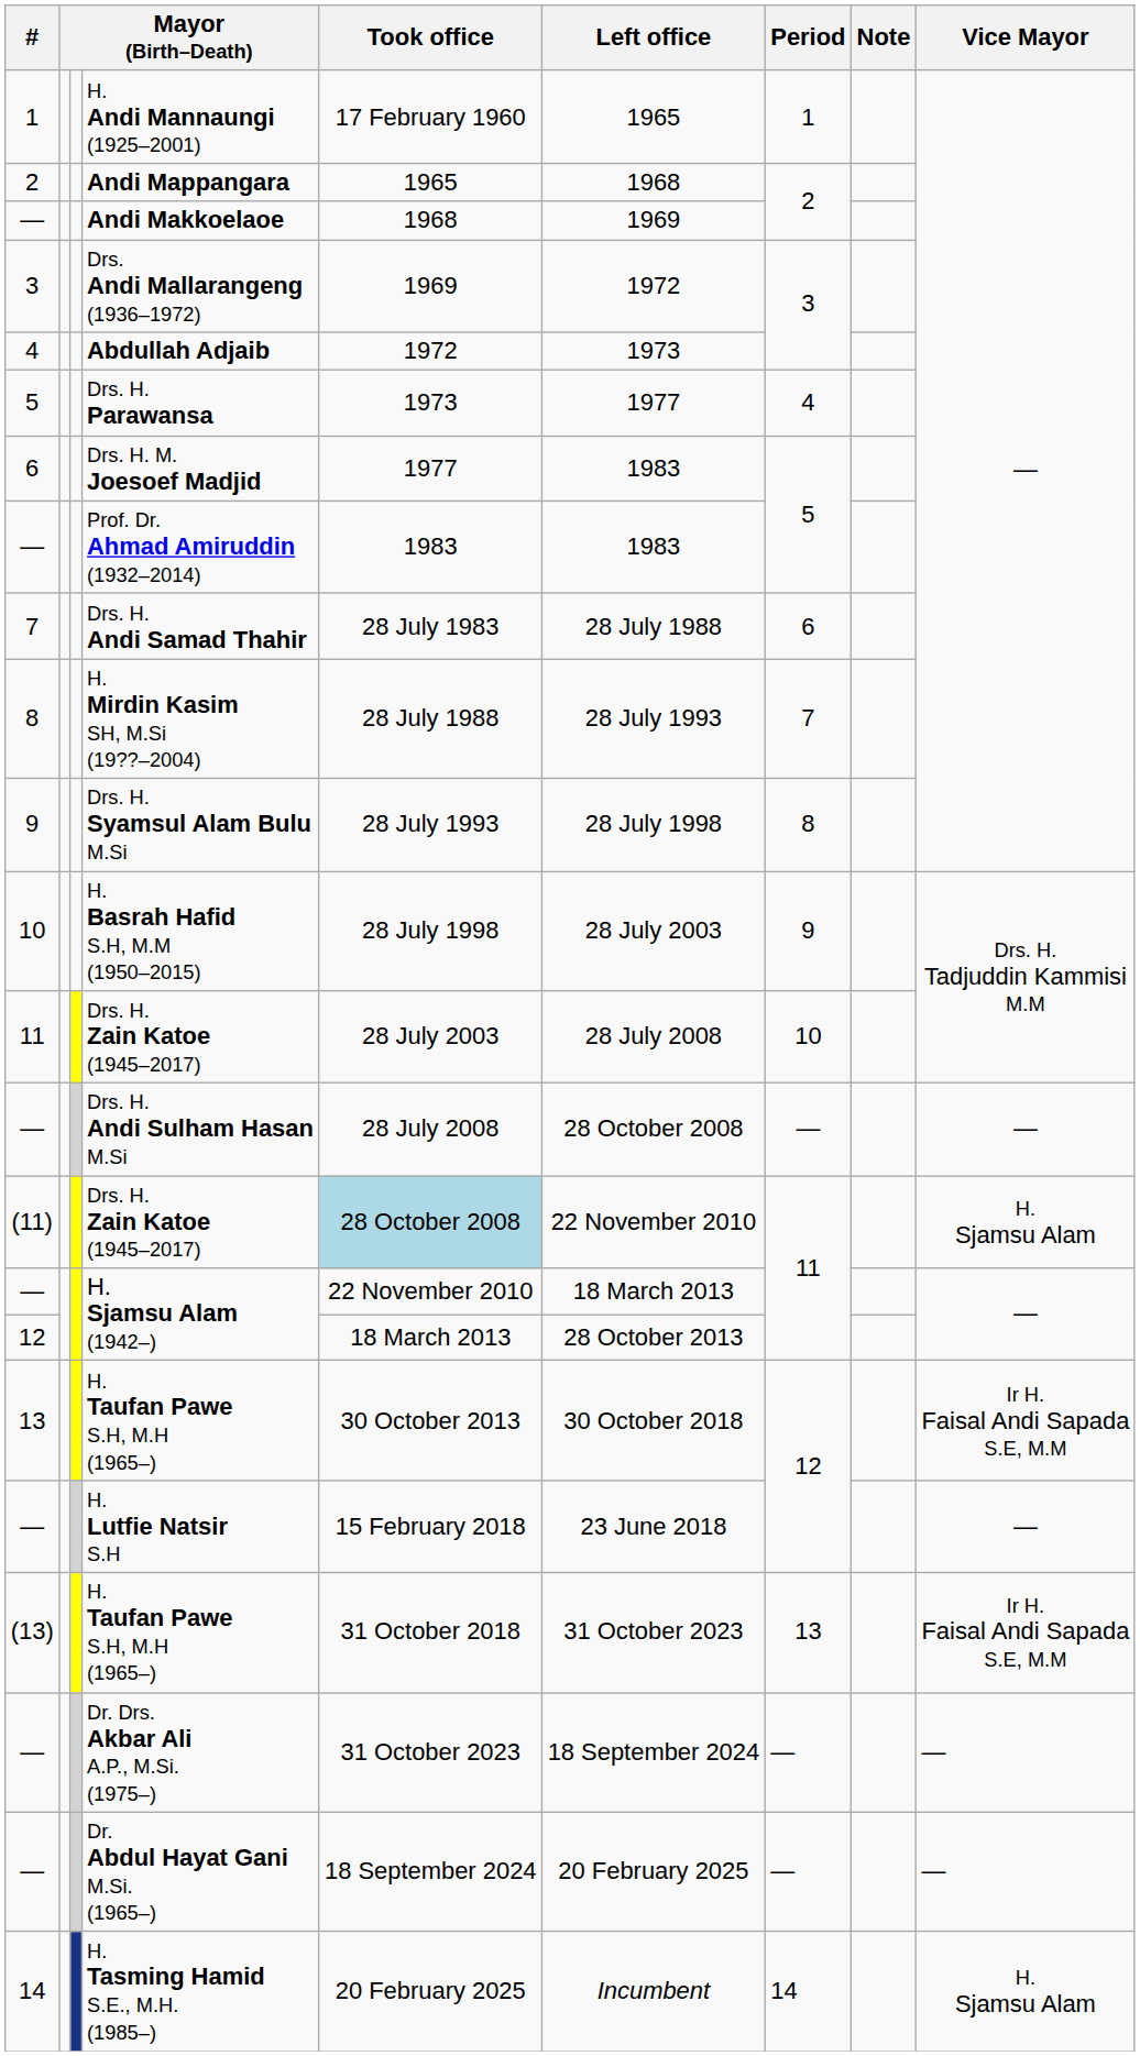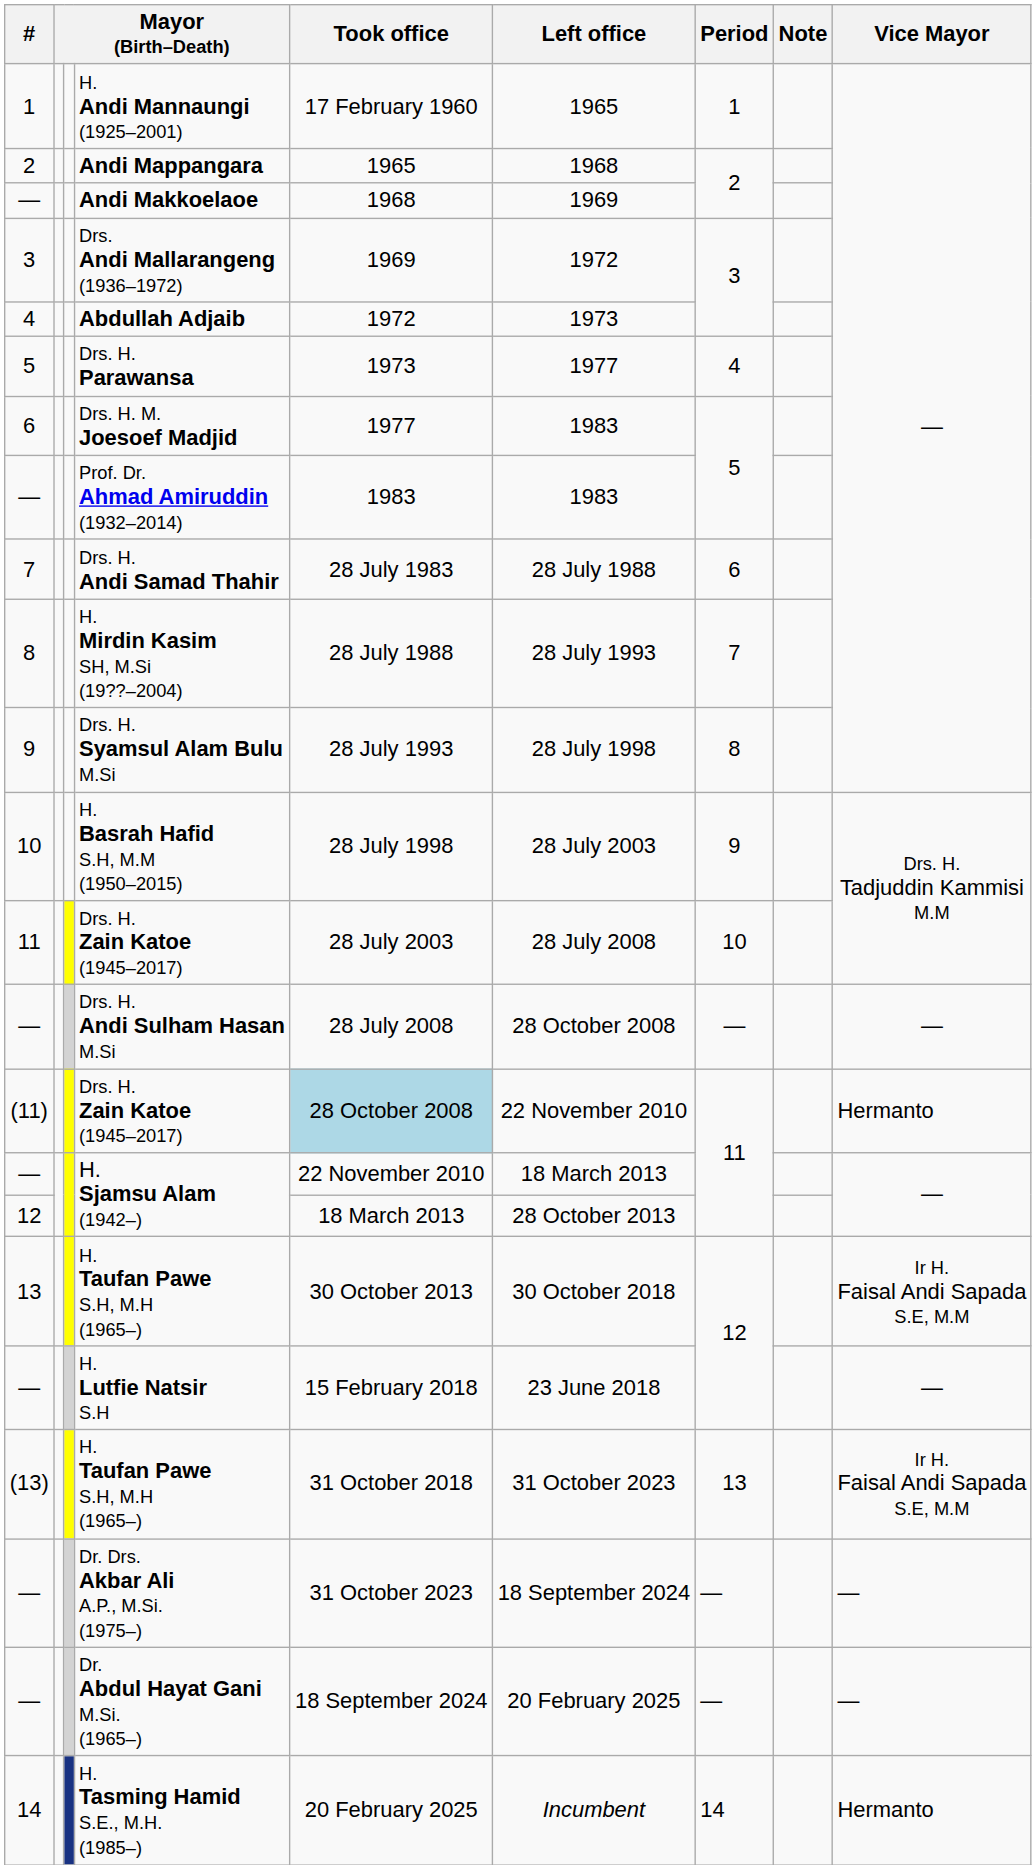(11) / Drs. H. Zain Katoe (1945–2017) | Vice Mayor: H. Sjamsu Alam -> Hermanto
H. Tasming Hamid S.E., M.H. (1985–) | Vice Mayor: H. Sjamsu Alam -> Hermanto
